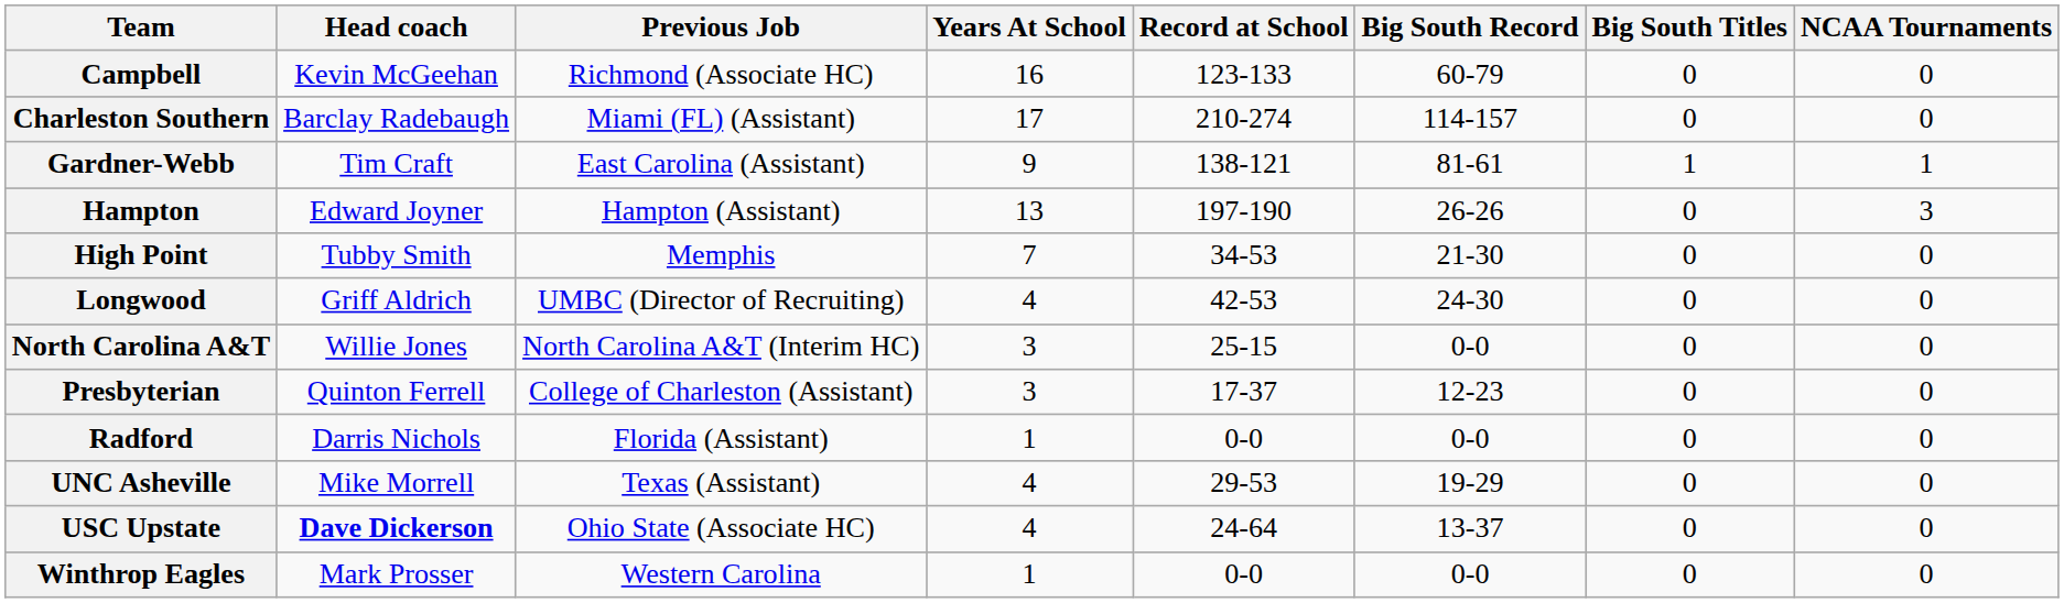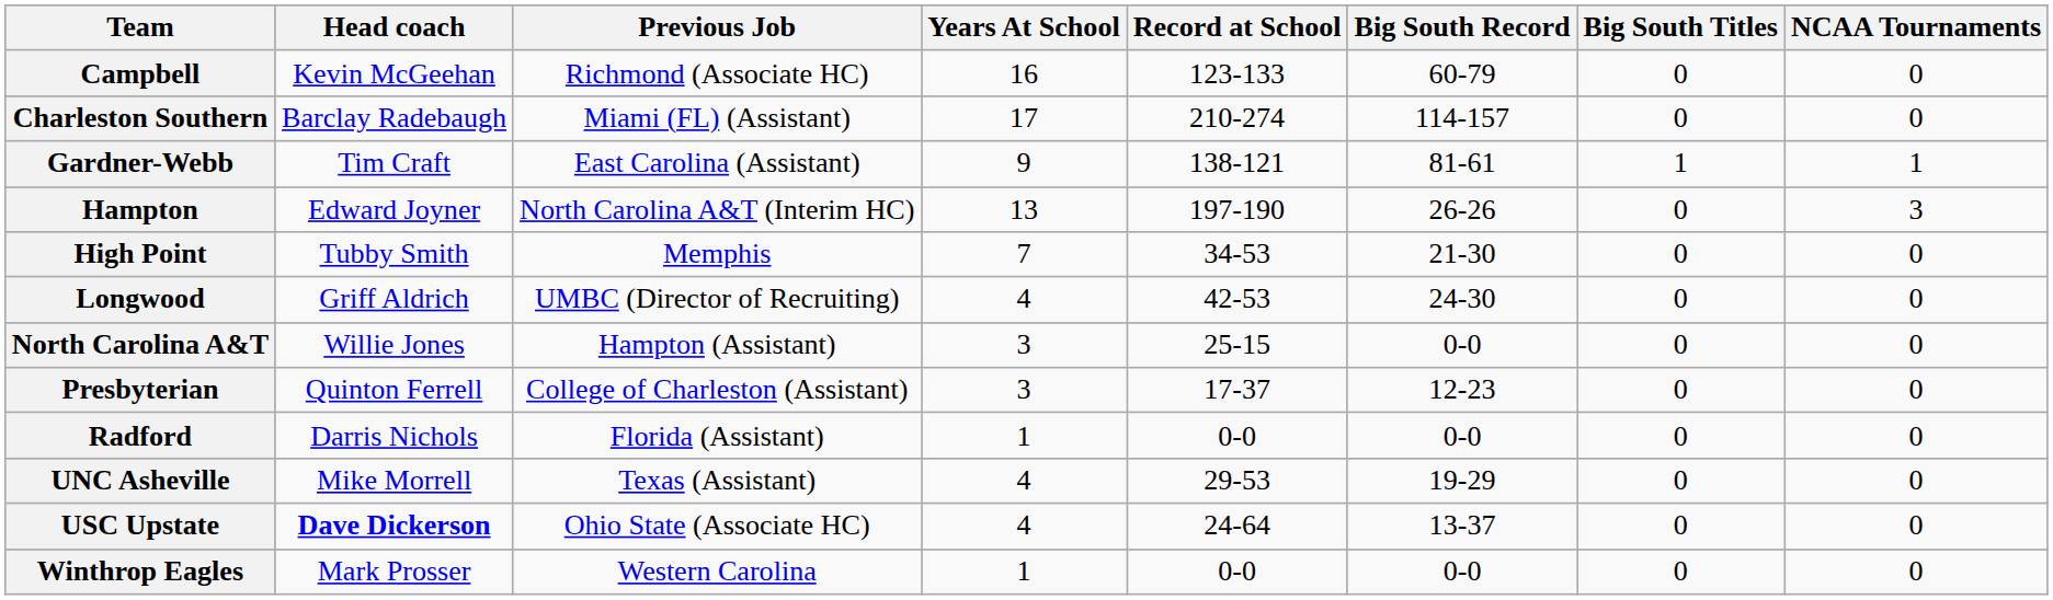Hampton | Previous Job: Hampton (Assistant) -> North Carolina A&T (Interim HC)
North Carolina A&T | Previous Job: North Carolina A&T (Interim HC) -> Hampton (Assistant)
